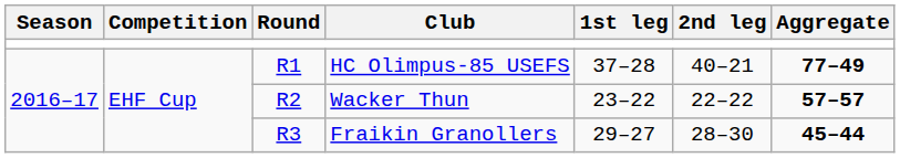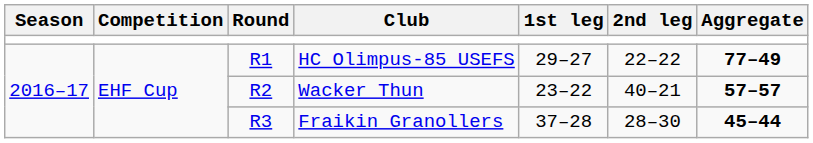HC Olimpus-85 USEFS | 1st leg: 37–28 -> 29–27
HC Olimpus-85 USEFS | 2nd leg: 40–21 -> 22–22
Wacker Thun | 2nd leg: 22–22 -> 40–21
Fraikin Granollers | 1st leg: 29–27 -> 37–28
